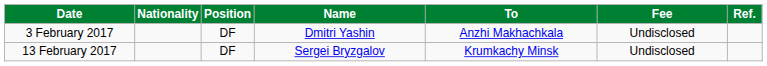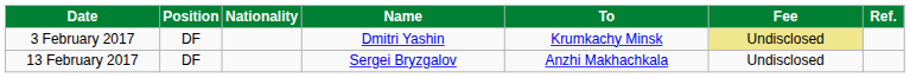columns swapped: Position <-> Nationality
3 February 2017 | To: Anzhi Makhachkala -> Krumkachy Minsk
3 February 2017 | Fee: no background -> khaki background
13 February 2017 | To: Krumkachy Minsk -> Anzhi Makhachkala
